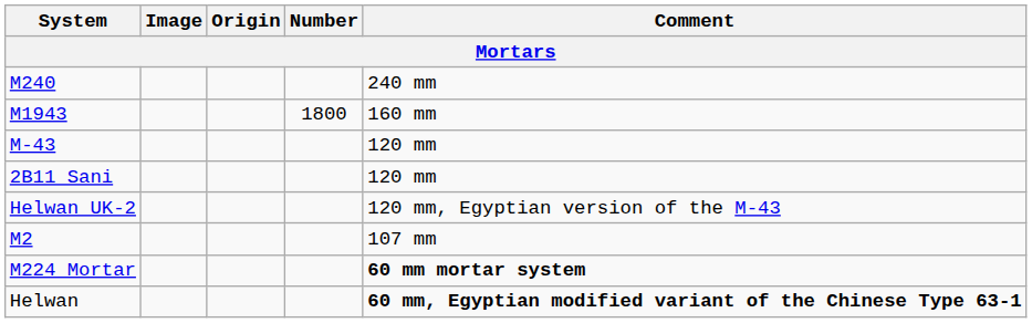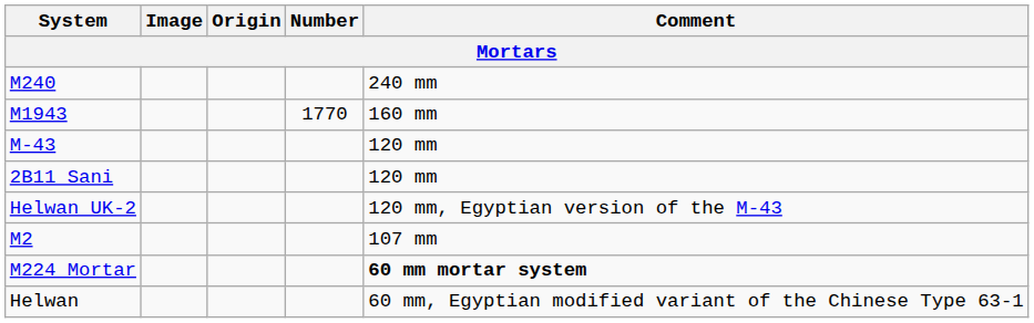M1943 | Number: 1800 -> 1770
Helwan | Comment: bold -> normal
